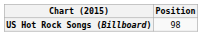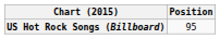US Hot Rock Songs (Billboard) | Position: 98 -> 95
